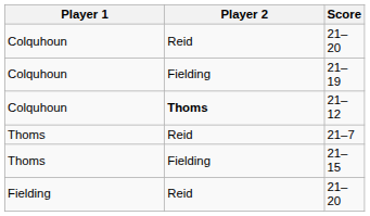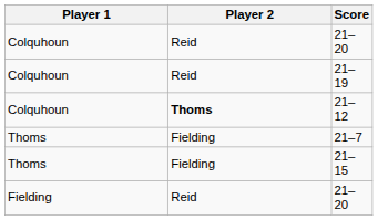21–19 | Player 2: Fielding -> Reid
21–7 | Player 2: Reid -> Fielding
